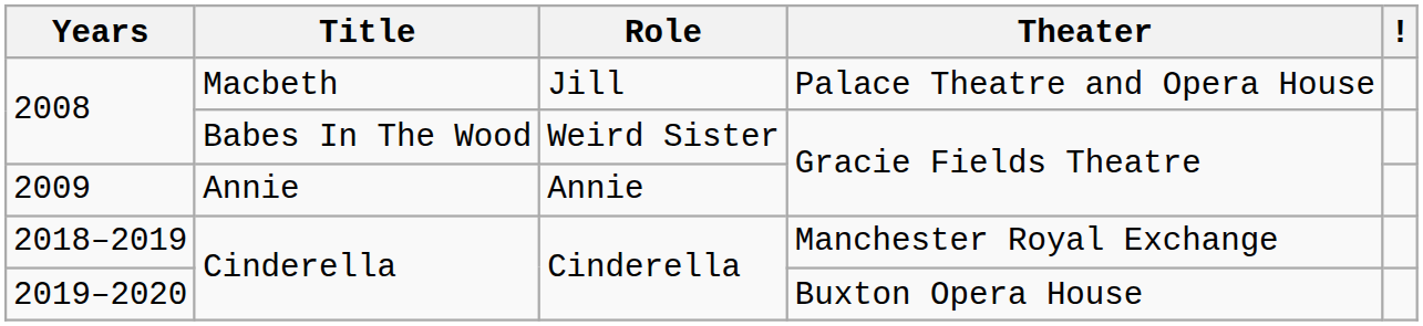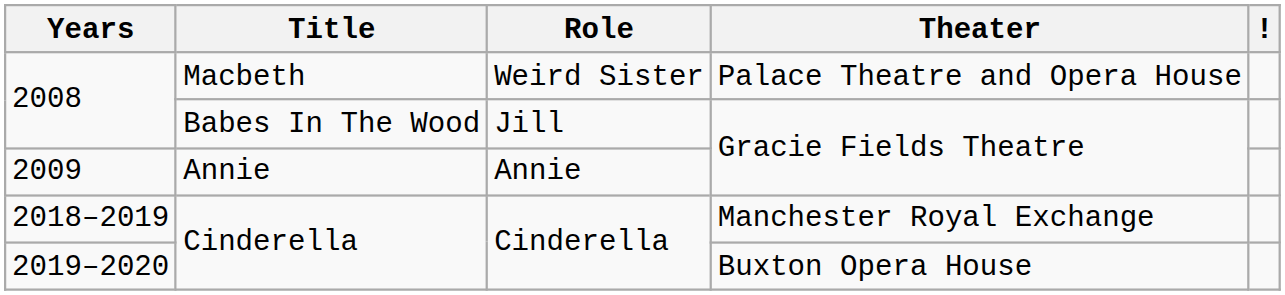2008 / Macbeth | Role: Jill -> Weird Sister
2008 / Babes In The Wood | Role: Weird Sister -> Jill
